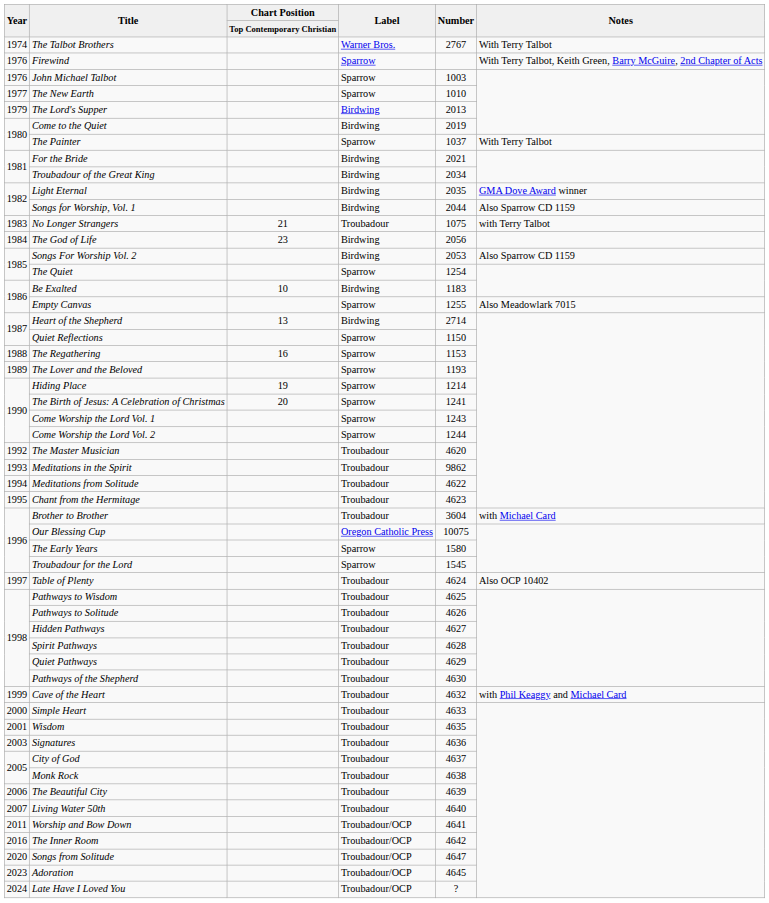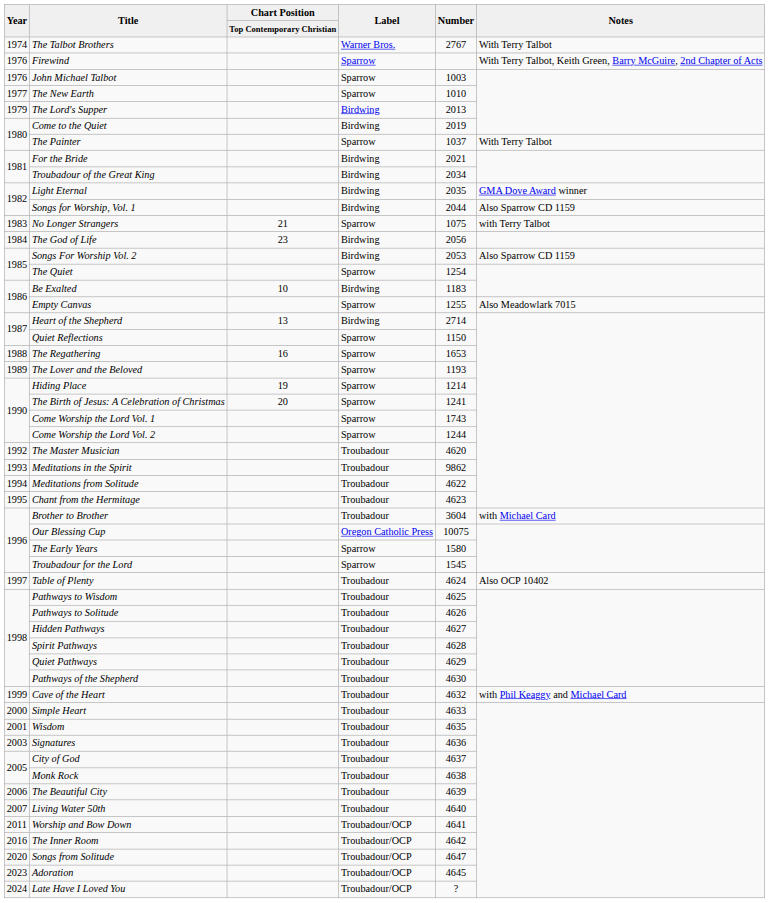No Longer Strangers | Label: Troubadour -> Sparrow
The Regathering | Number: 1153 -> 1653
Come Worship the Lord Vol. 1 | Number: 1243 -> 1743
